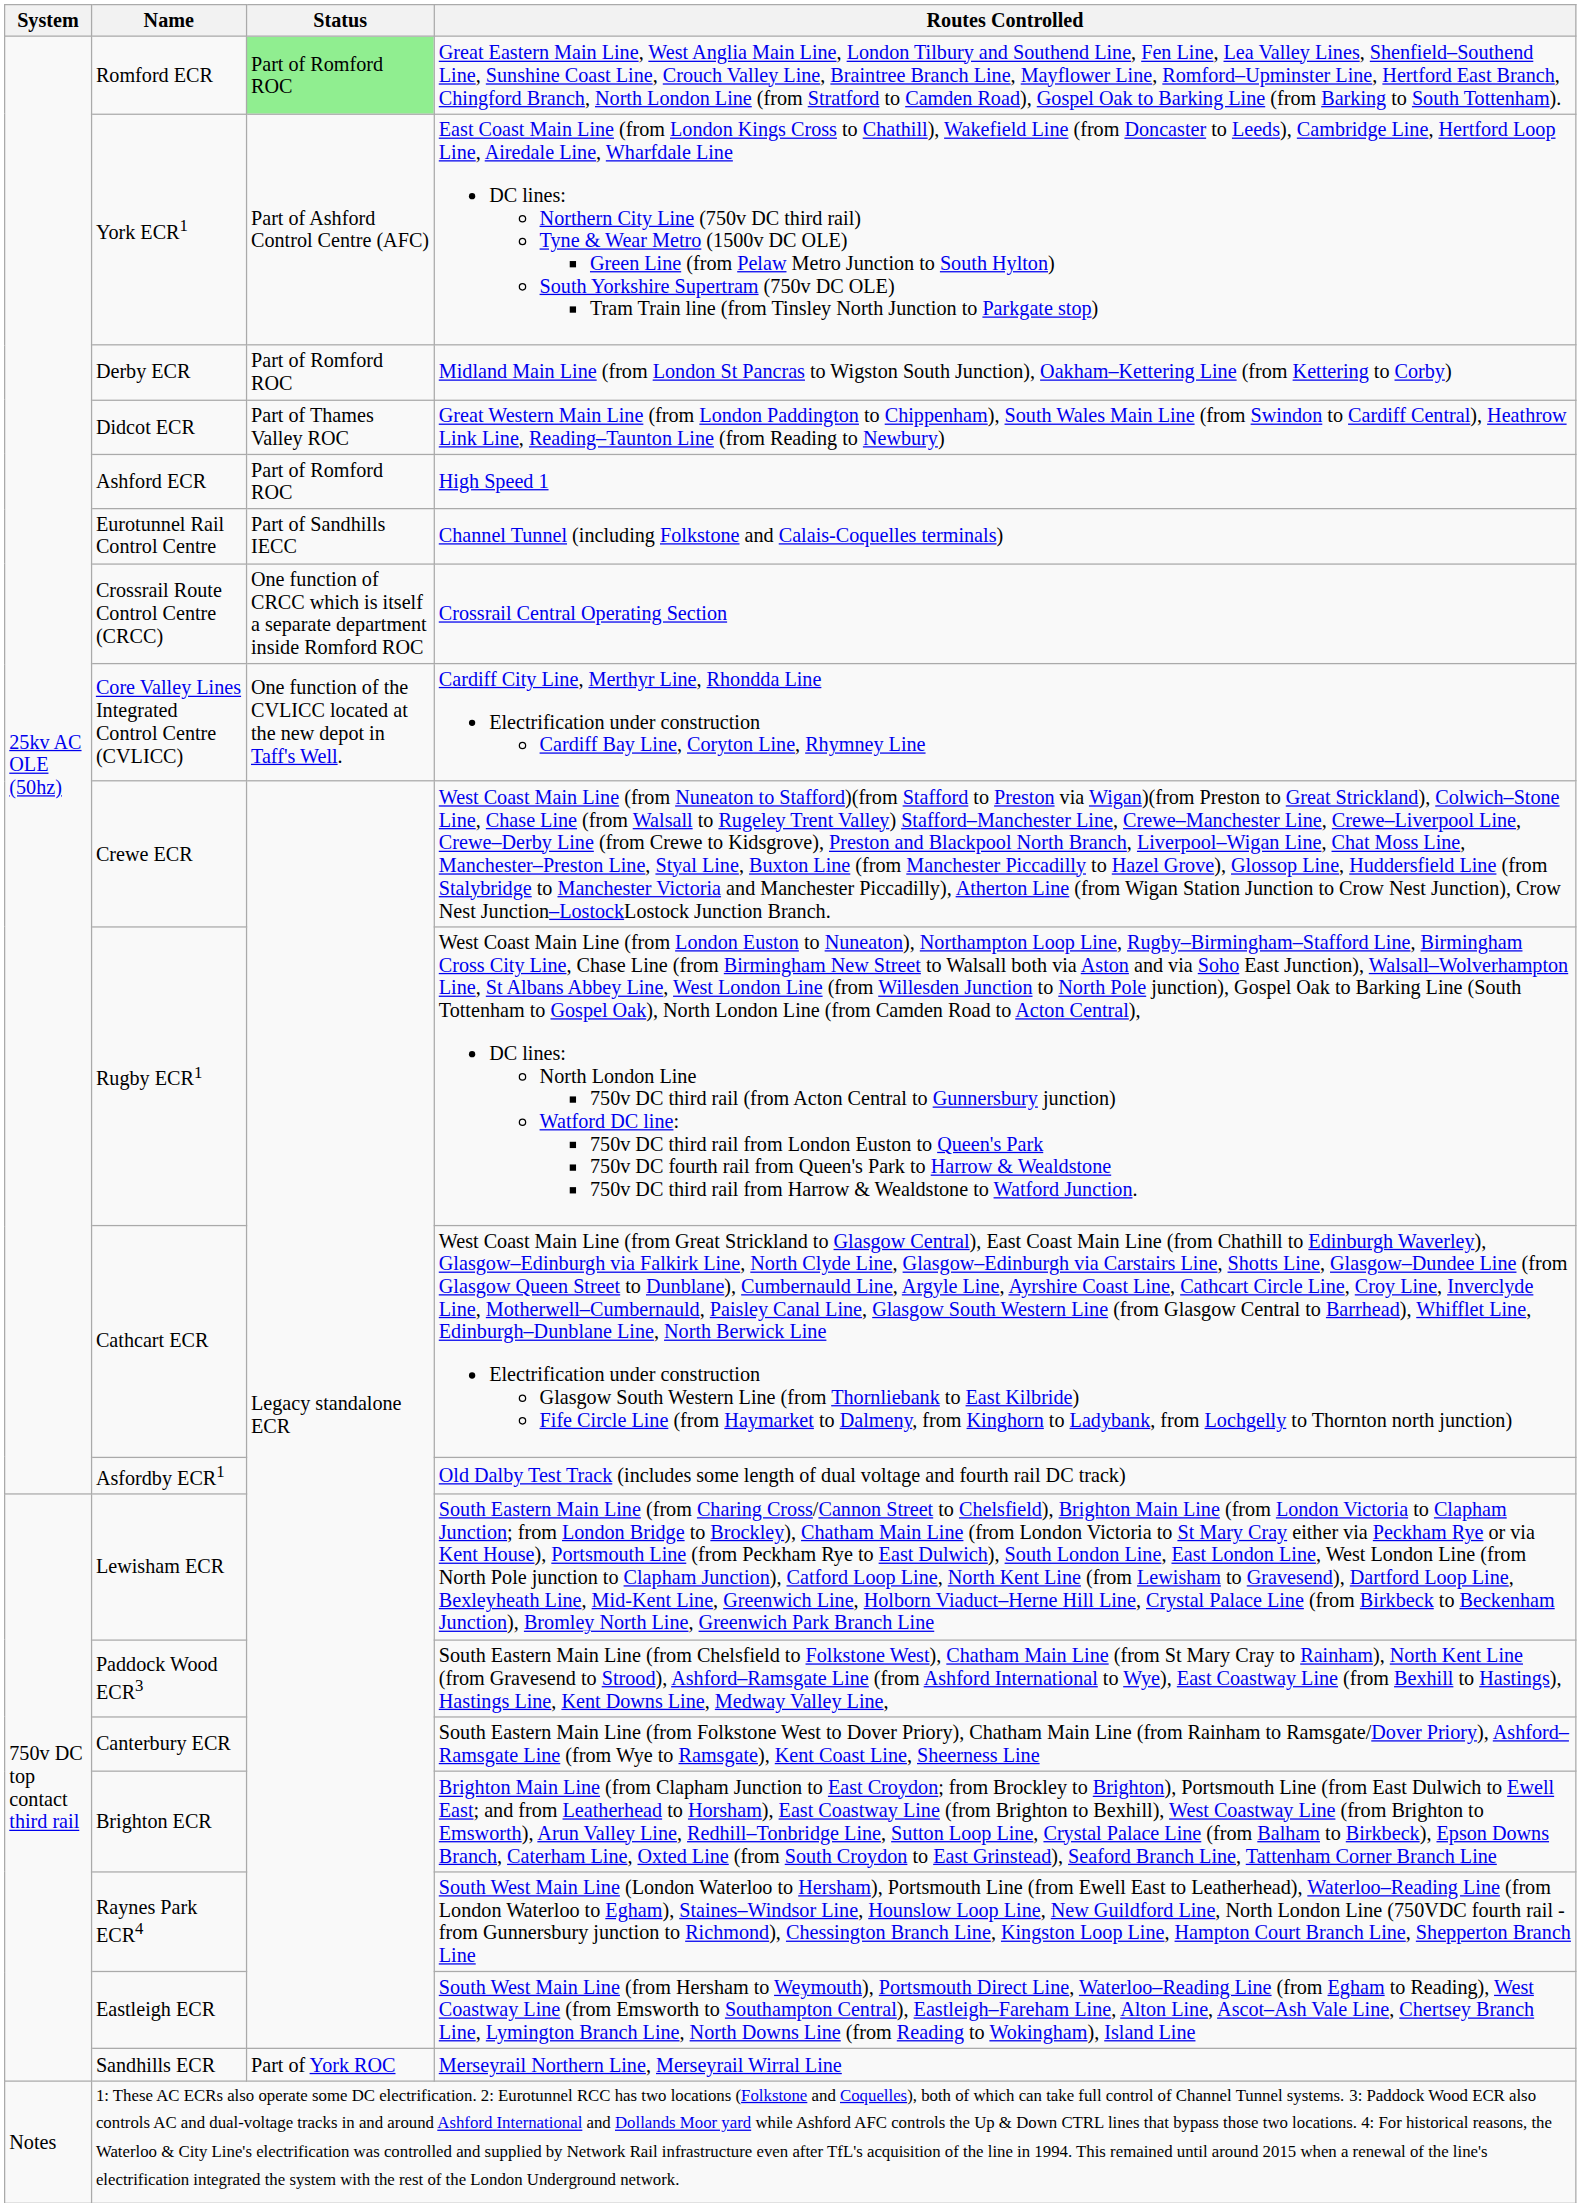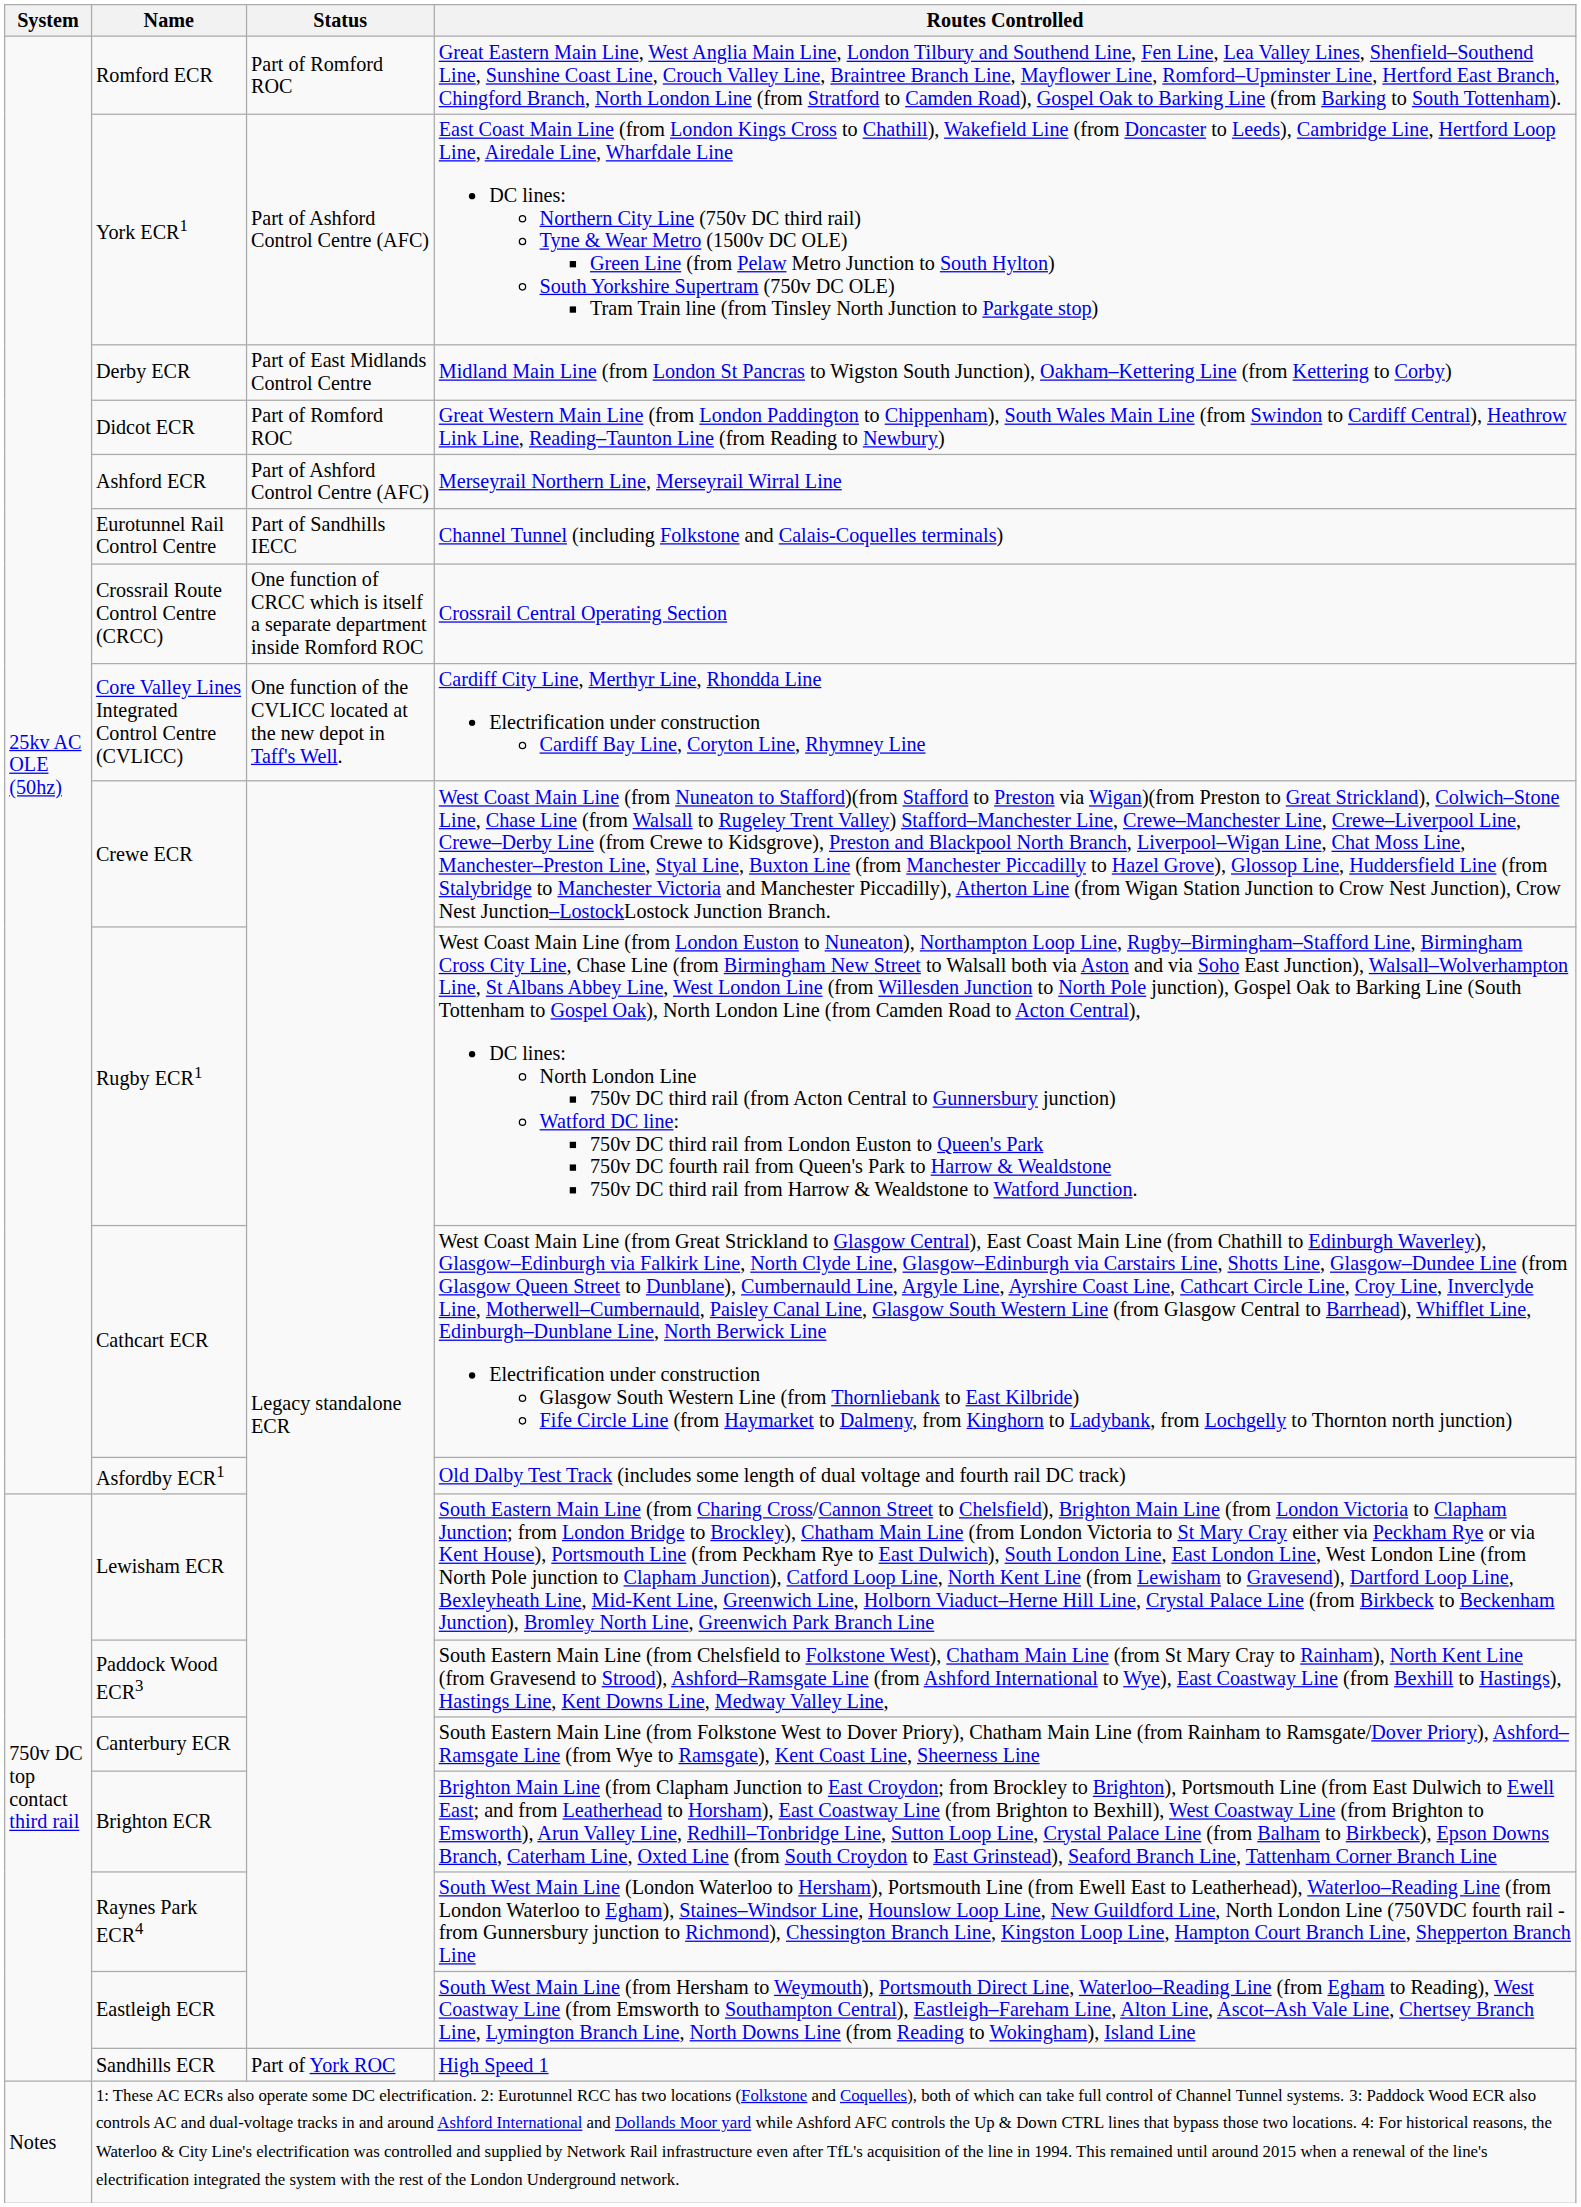Romford ECR | Status: lightgreen background -> no background
Derby ECR | Status: Part of Romford ROC -> Part of East Midlands Control Centre
Didcot ECR | Status: Part of Thames Valley ROC -> Part of Romford ROC
Ashford ECR | Status: Part of Romford ROC -> Part of Ashford Control Centre (AFC)
Ashford ECR | Routes Controlled: High Speed 1 -> Merseyrail Northern Line, Merseyrail Wirral Line
Sandhills ECR | Routes Controlled: Merseyrail Northern Line, Merseyrail Wirral Line -> High Speed 1
